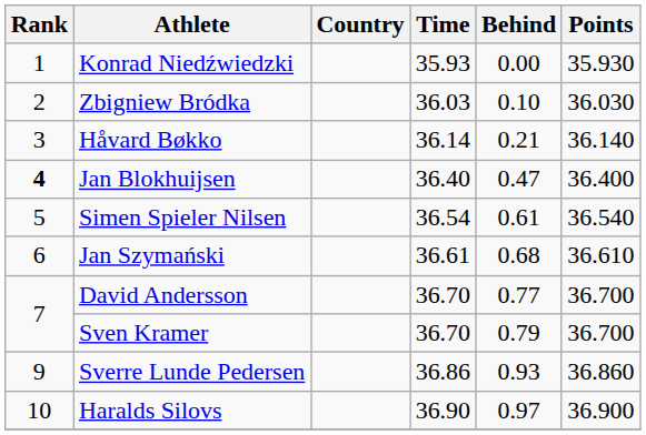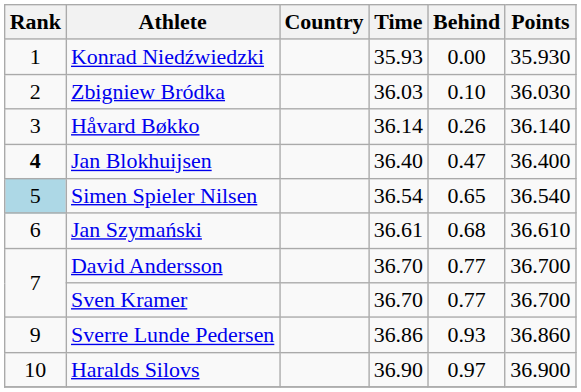Håvard Bøkko | Behind: 0.21 -> 0.26
Simen Spieler Nilsen | Rank: no background -> lightblue background
Simen Spieler Nilsen | Behind: 0.61 -> 0.65
Sven Kramer | Behind: 0.79 -> 0.77
